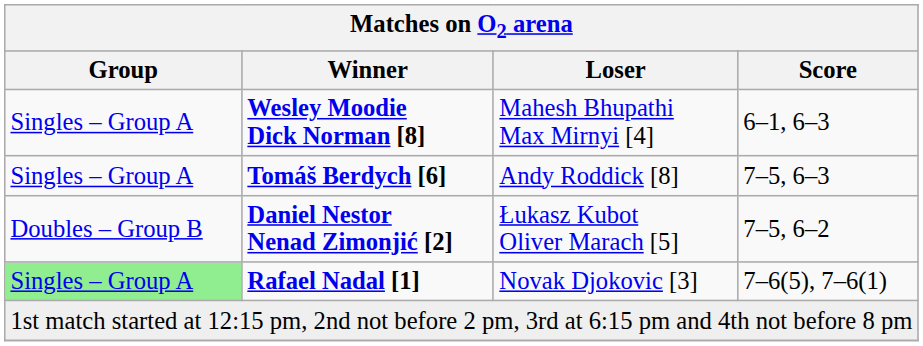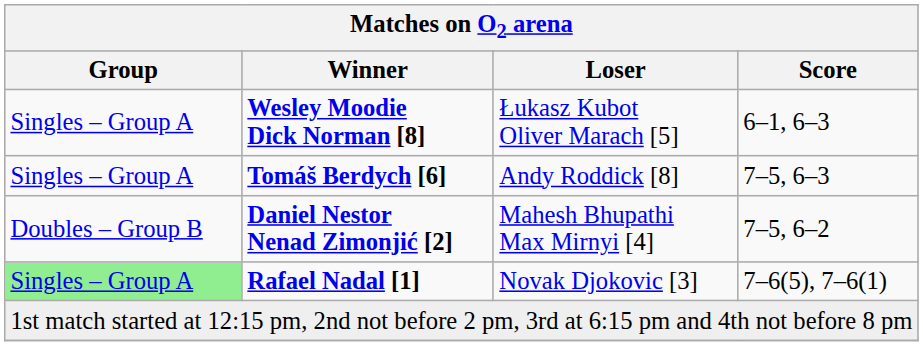Wesley Moodie Dick Norman [8] | Loser: Mahesh Bhupathi Max Mirnyi [4] -> Łukasz Kubot Oliver Marach [5]
Daniel Nestor Nenad Zimonjić [2] | Loser: Łukasz Kubot Oliver Marach [5] -> Mahesh Bhupathi Max Mirnyi [4]
